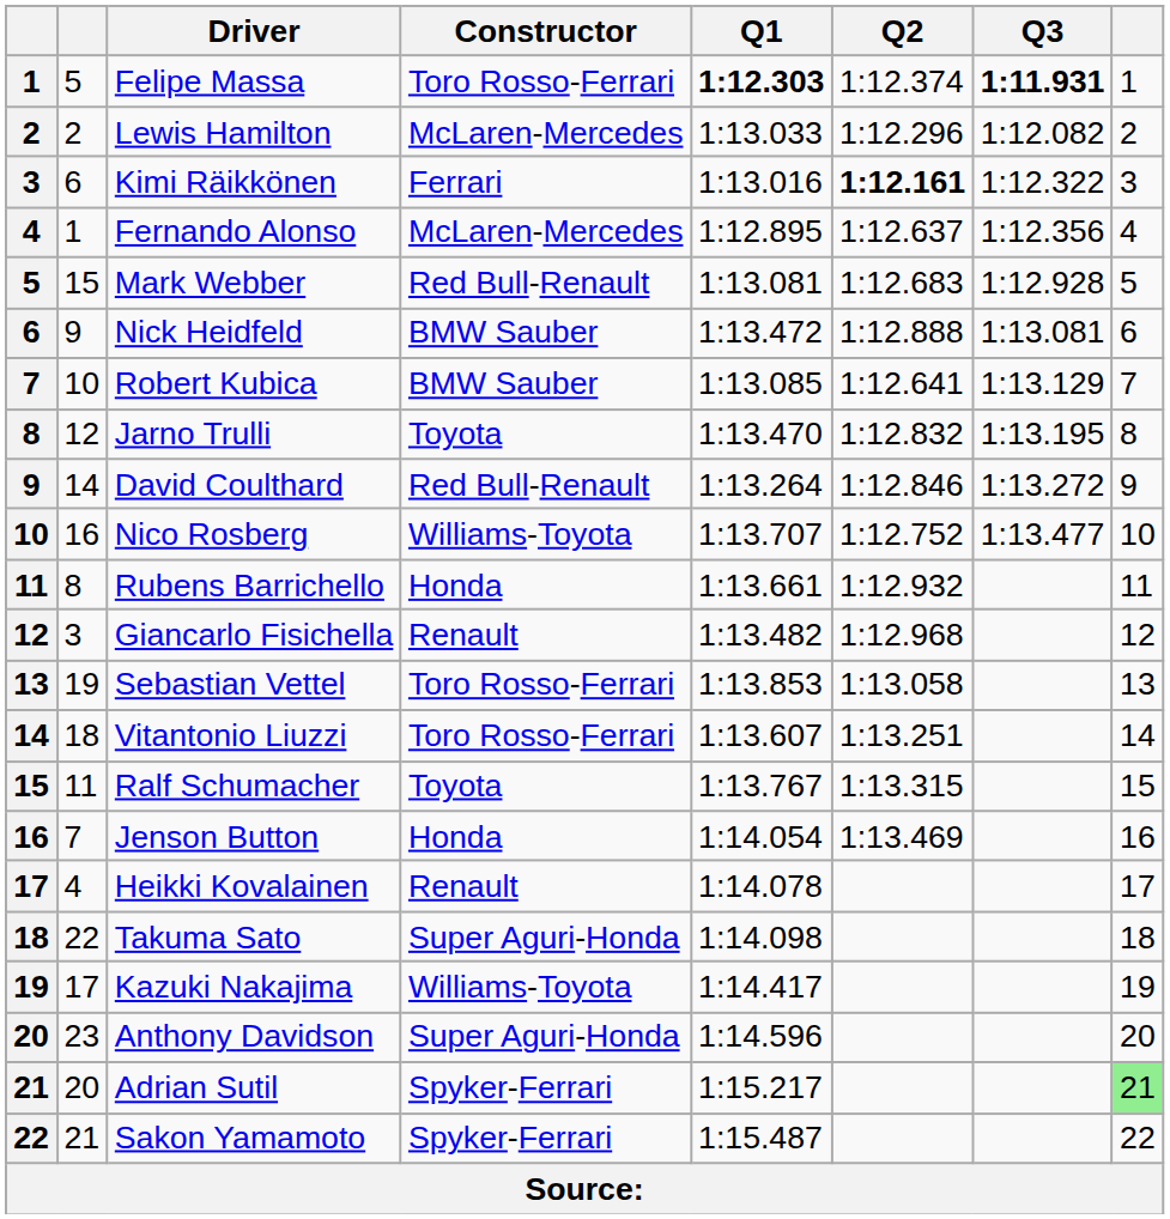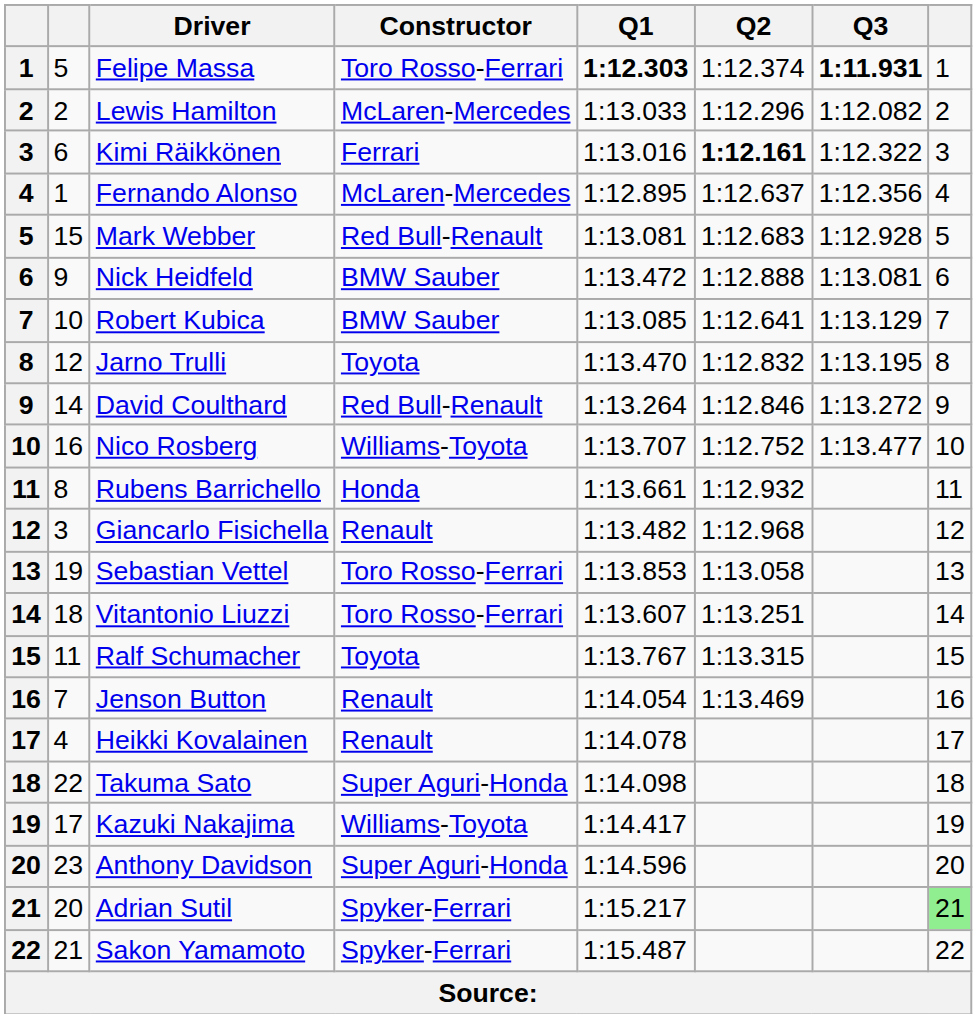Jenson Button | Constructor: Honda -> Renault
